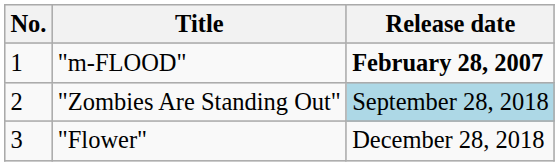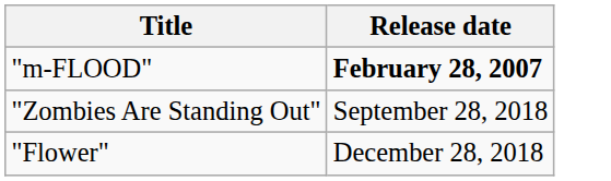- column: No. | 1 | 2 | 3
"Zombies Are Standing Out" | Release date: lightblue background -> no background
